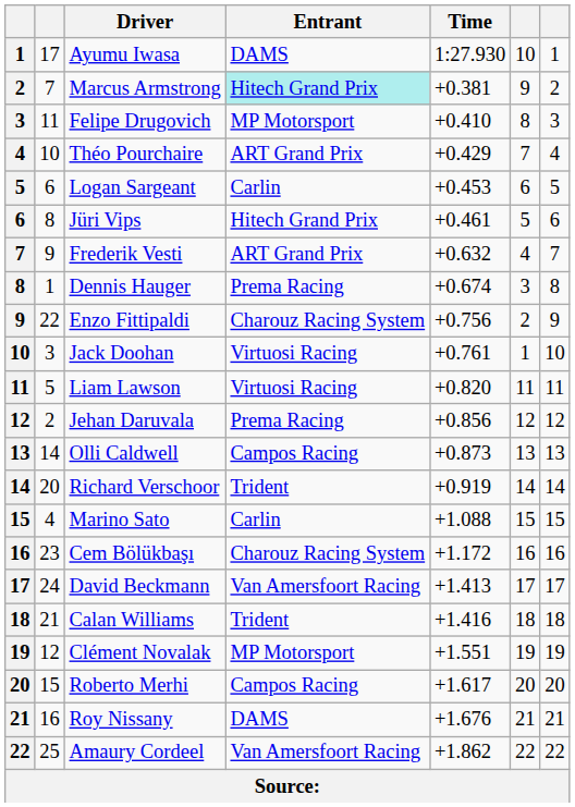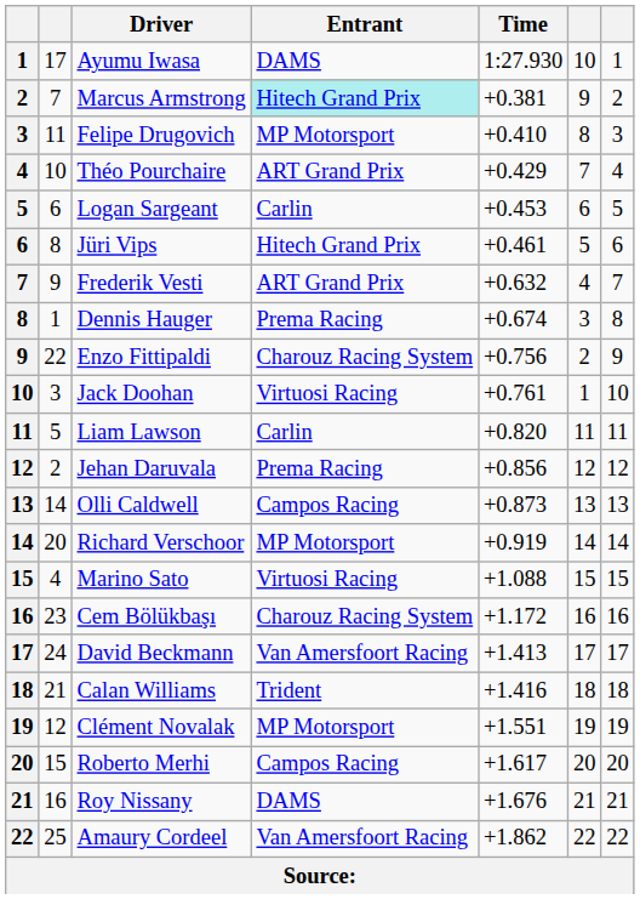Liam Lawson | Entrant: Virtuosi Racing -> Carlin
Richard Verschoor | Entrant: Trident -> MP Motorsport
Marino Sato | Entrant: Carlin -> Virtuosi Racing
